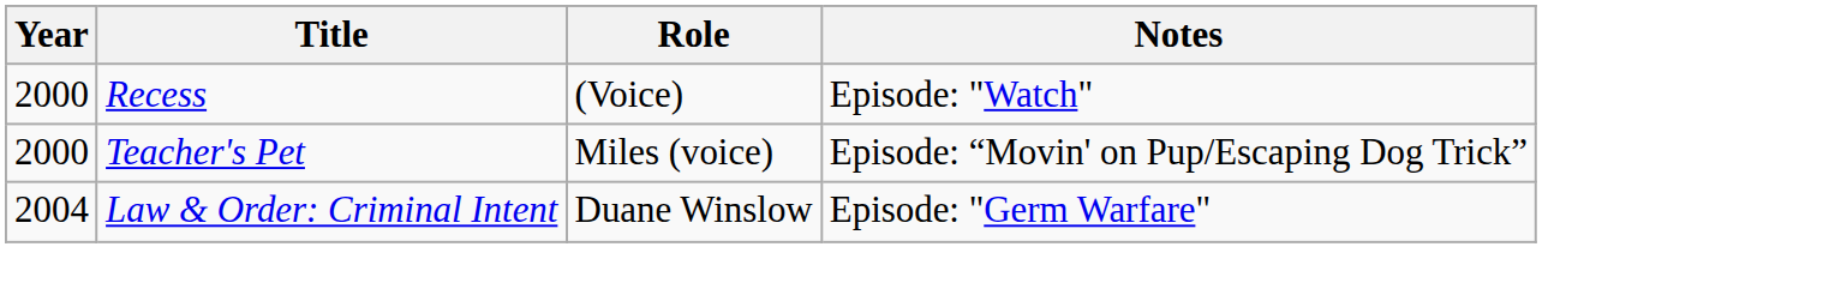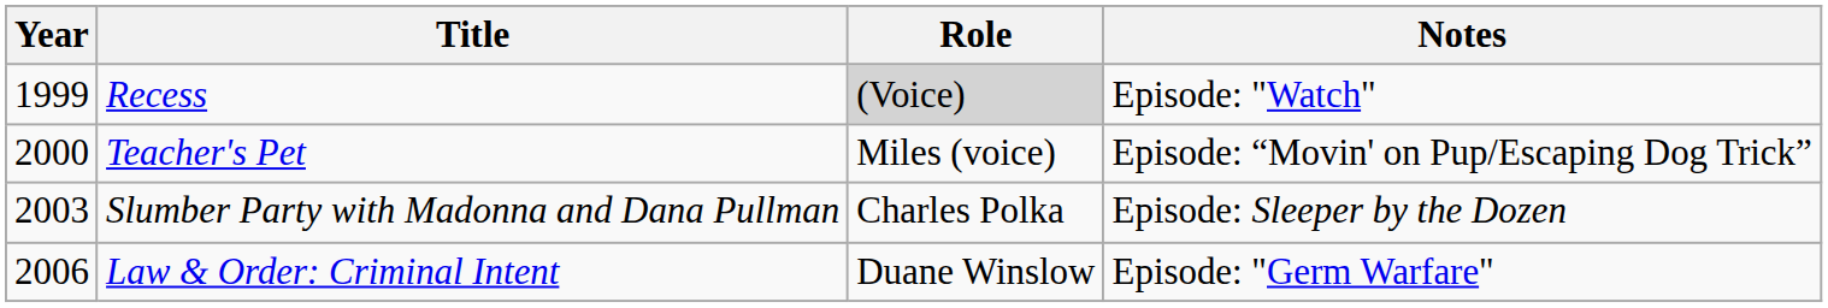Recess | Year: 2000 -> 1999
Recess | Role: no background -> lightgrey background
+ row: 2003 | Slumber Party with Madonna and Dana Pullman | Charles Polka | Episode: Sleeper by the Dozen
Law & Order: Criminal Intent | Year: 2004 -> 2006
